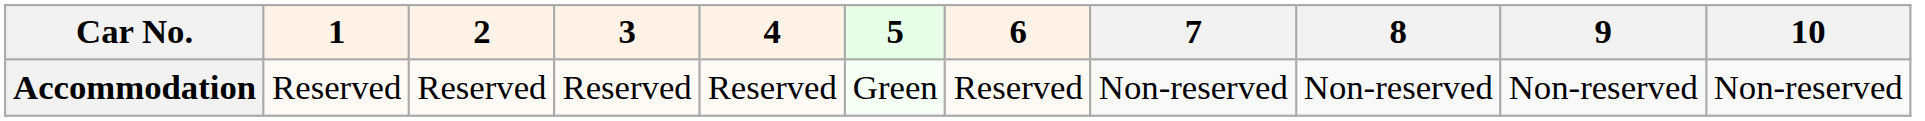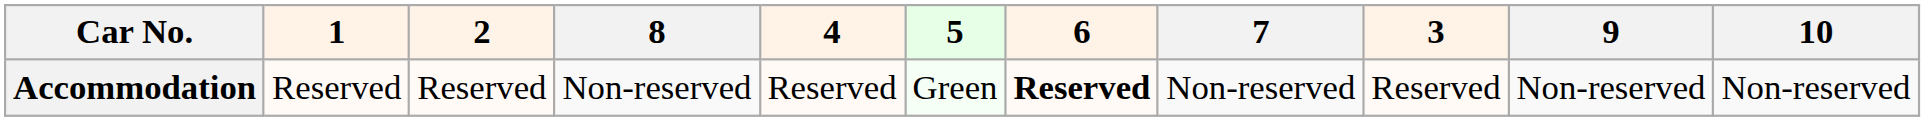columns swapped: 3 <-> 8
Accommodation | 6: normal -> bold
